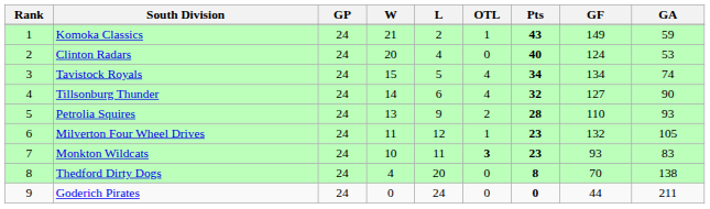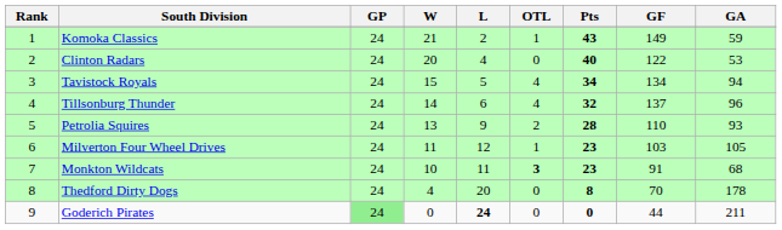Clinton Radars | GF: 124 -> 122
Tavistock Royals | GA: 74 -> 94
Tillsonburg Thunder | GF: 127 -> 137
Tillsonburg Thunder | GA: 90 -> 96
Milverton Four Wheel Drives | GF: 132 -> 103
Monkton Wildcats | GF: 93 -> 91
Monkton Wildcats | GA: 83 -> 68
Thedford Dirty Dogs | GA: 138 -> 178
Goderich Pirates | GP: no background -> lightgreen background
Goderich Pirates | L: normal -> bold
